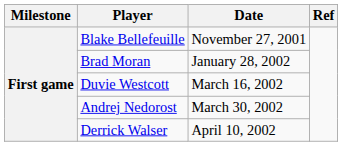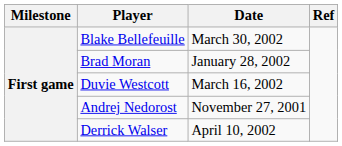Blake Bellefeuille | Date: November 27, 2001 -> March 30, 2002
Andrej Nedorost | Date: March 30, 2002 -> November 27, 2001
